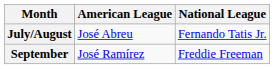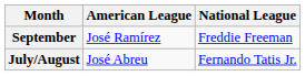rows swapped: July/August <-> September
